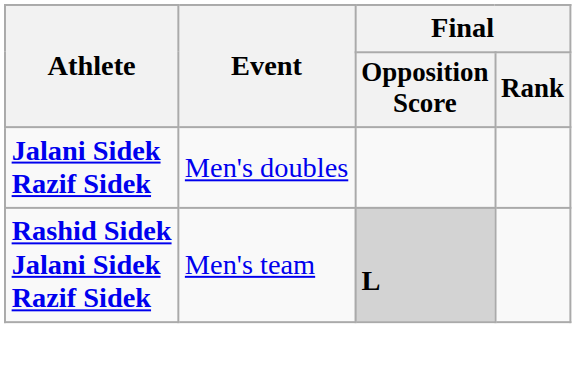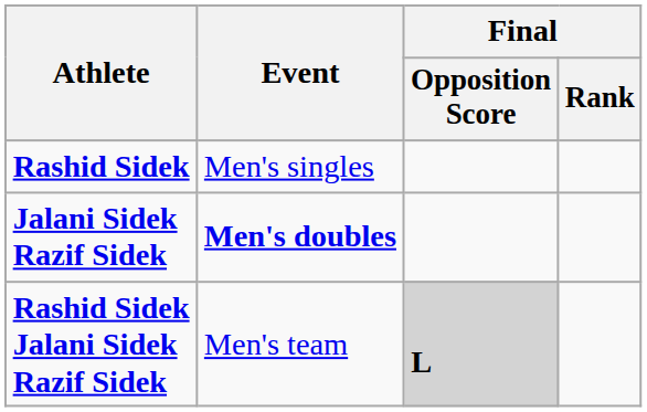+ row: Rashid Sidek | Men's singles
Jalani Sidek Razif Sidek | Event: normal -> bold
